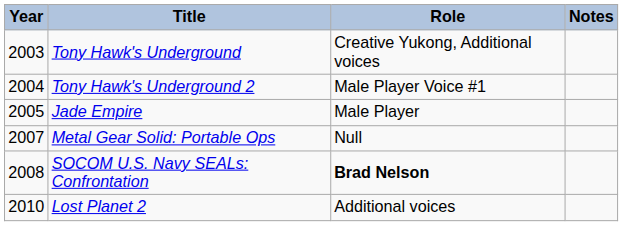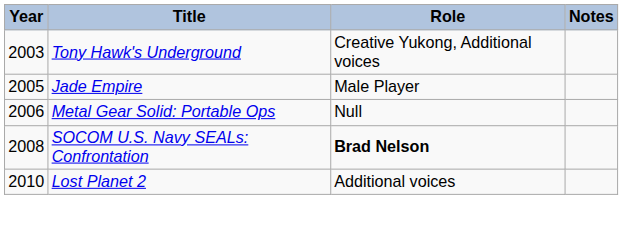- row: 2004 | Tony Hawk's Underground 2 | Male Player Voice #1
Metal Gear Solid: Portable Ops | Year: 2007 -> 2006
